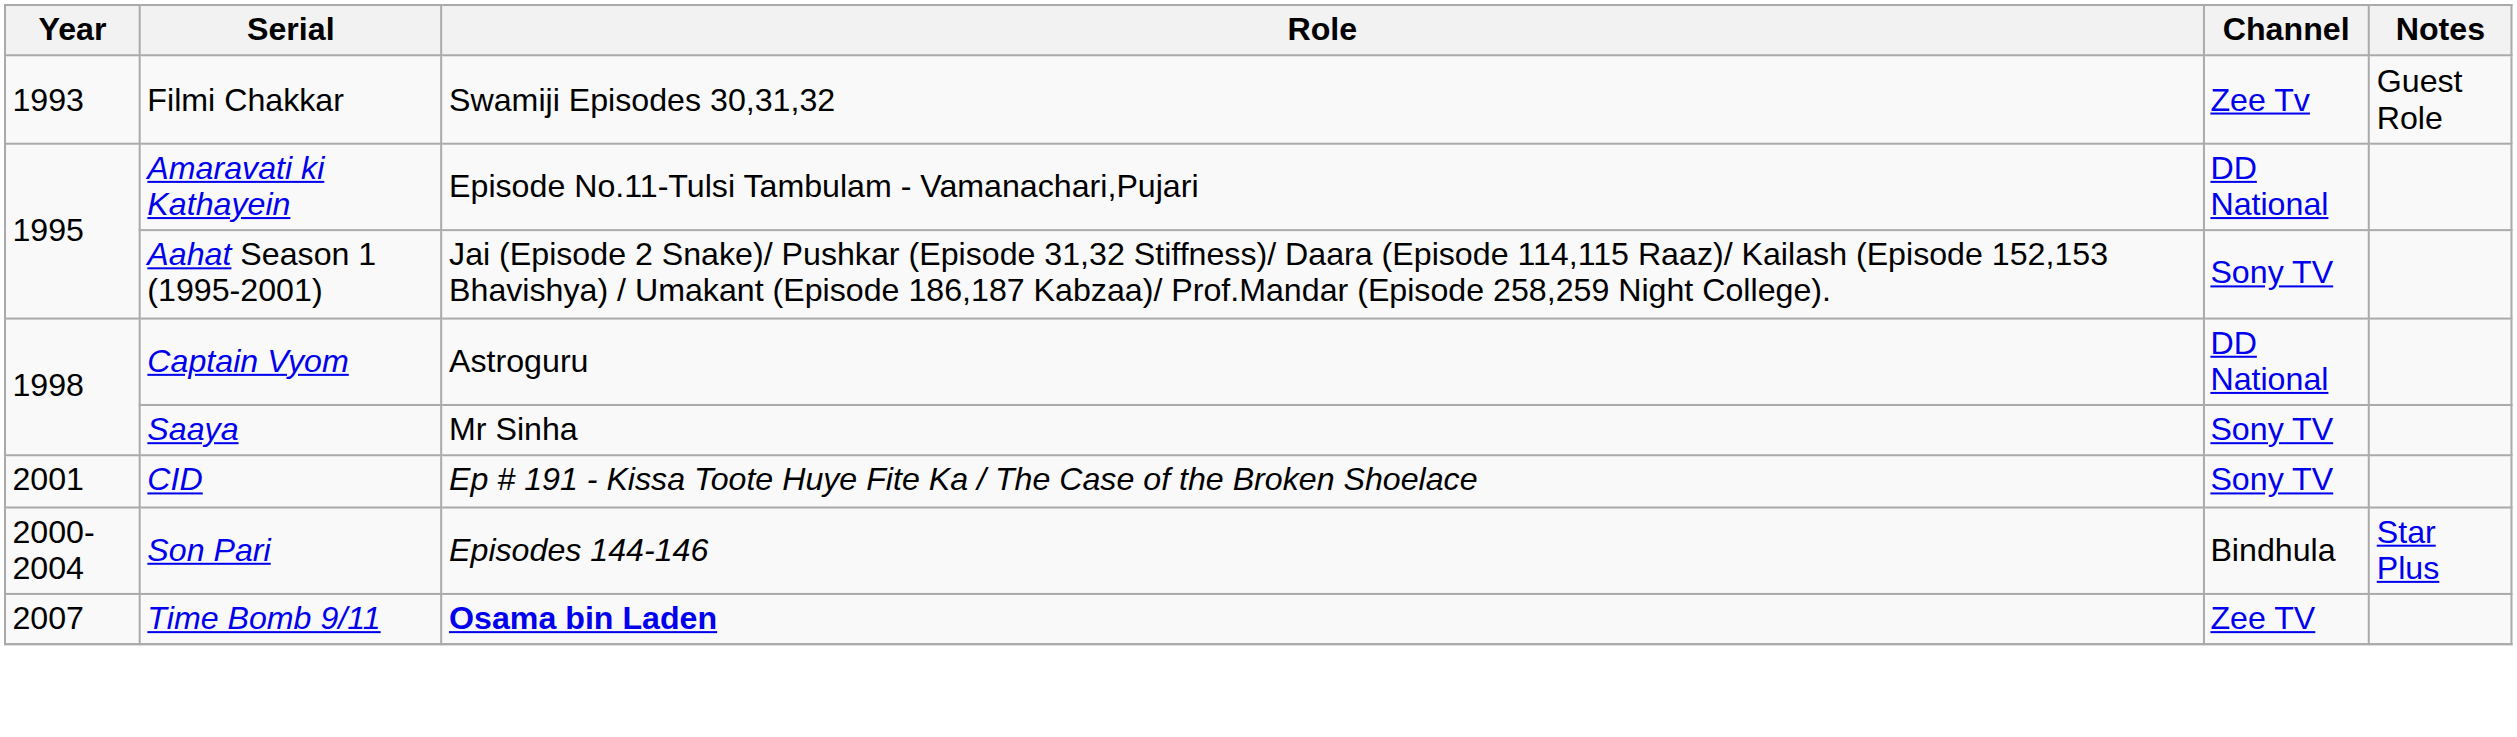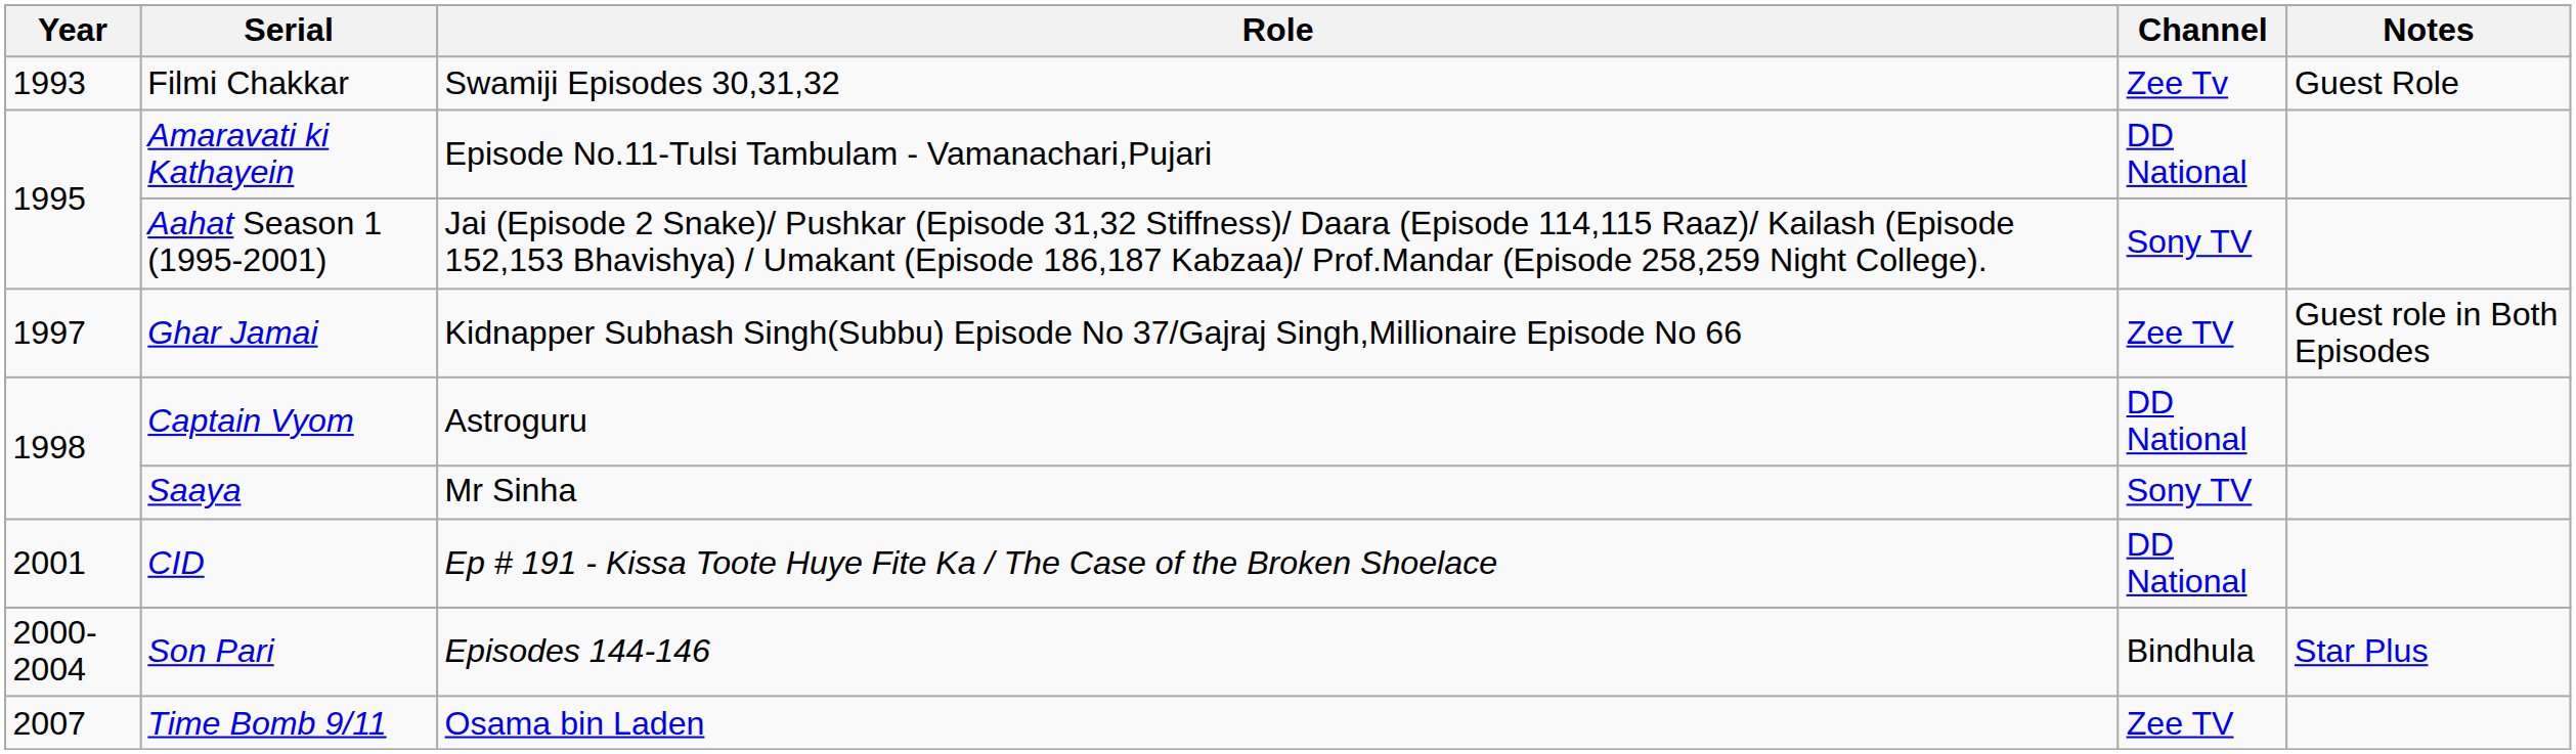+ row: 1997 | Ghar Jamai | Kidnapper Subhash Singh(Subbu) Episode No 37/Gajraj Singh,Millionaire Episode No 66 | Zee TV | Guest role in Both Episodes
CID | Channel: Sony TV -> DD National
Time Bomb 9/11 | Role: bold -> normal
